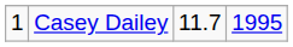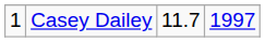Casey Dailey | column 4: 1995 -> 1997
